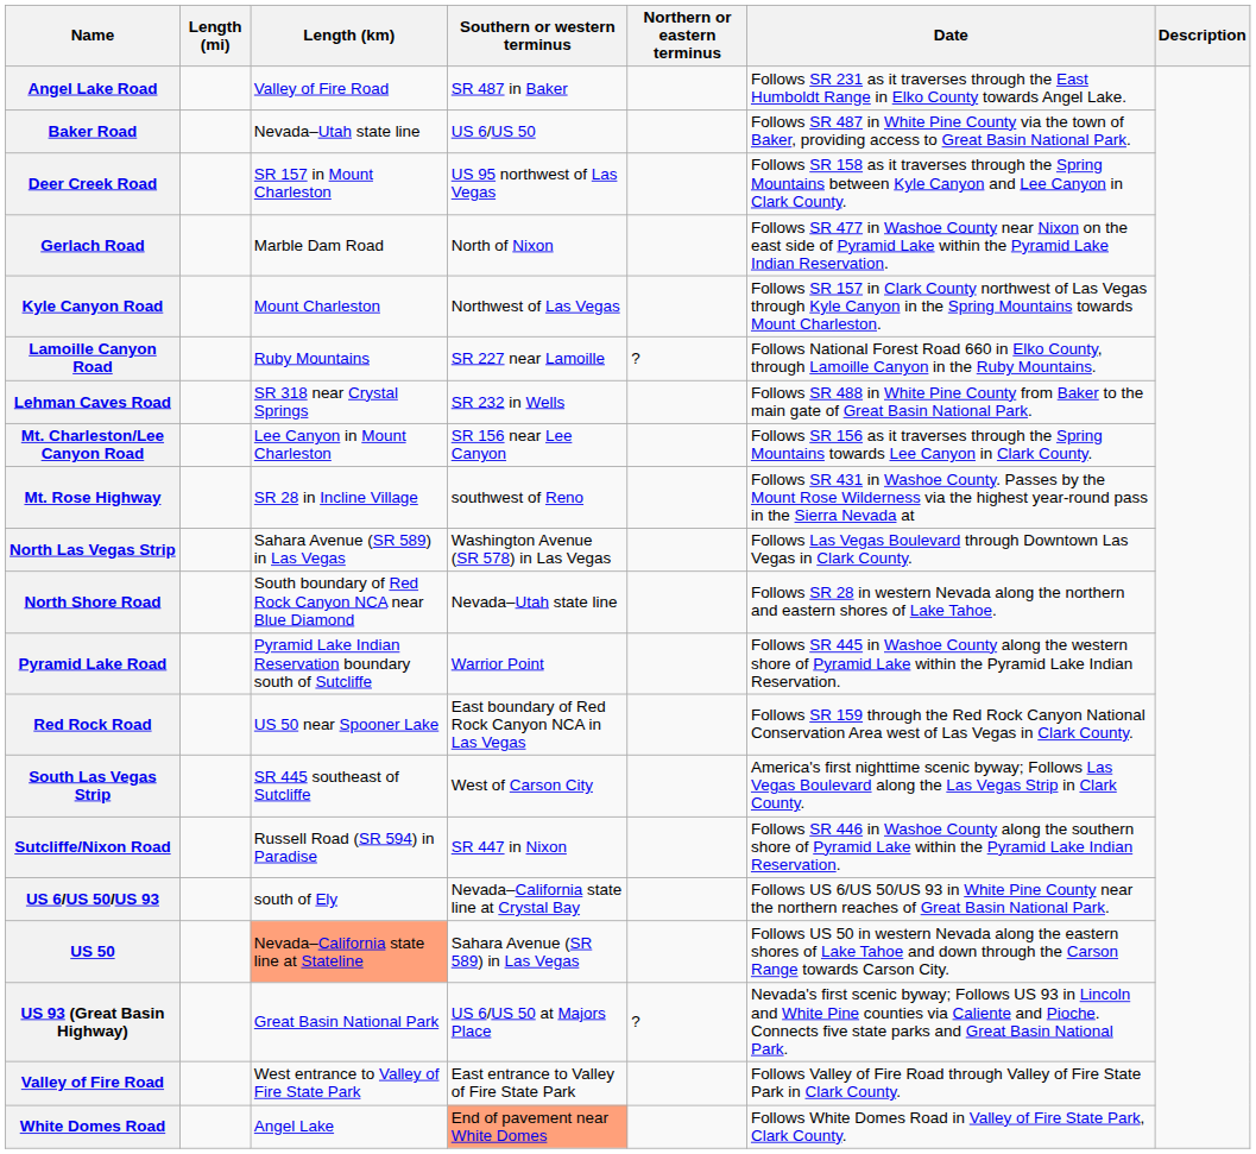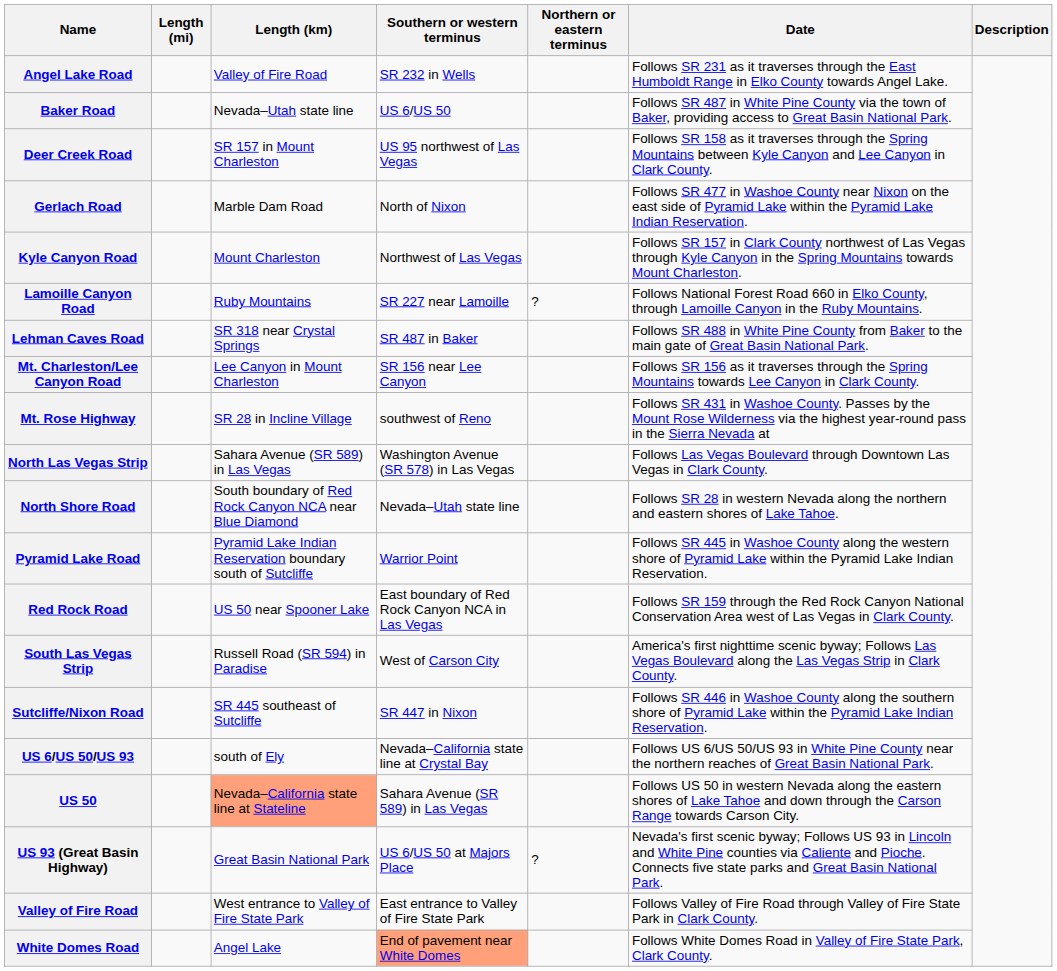Angel Lake Road | Southern or western terminus: SR 487 in Baker -> SR 232 in Wells
Lehman Caves Road | Southern or western terminus: SR 232 in Wells -> SR 487 in Baker
South Las Vegas Strip | Length (km): SR 445 southeast of Sutcliffe -> Russell Road (SR 594) in Paradise
Sutcliffe/Nixon Road | Length (km): Russell Road (SR 594) in Paradise -> SR 445 southeast of Sutcliffe
